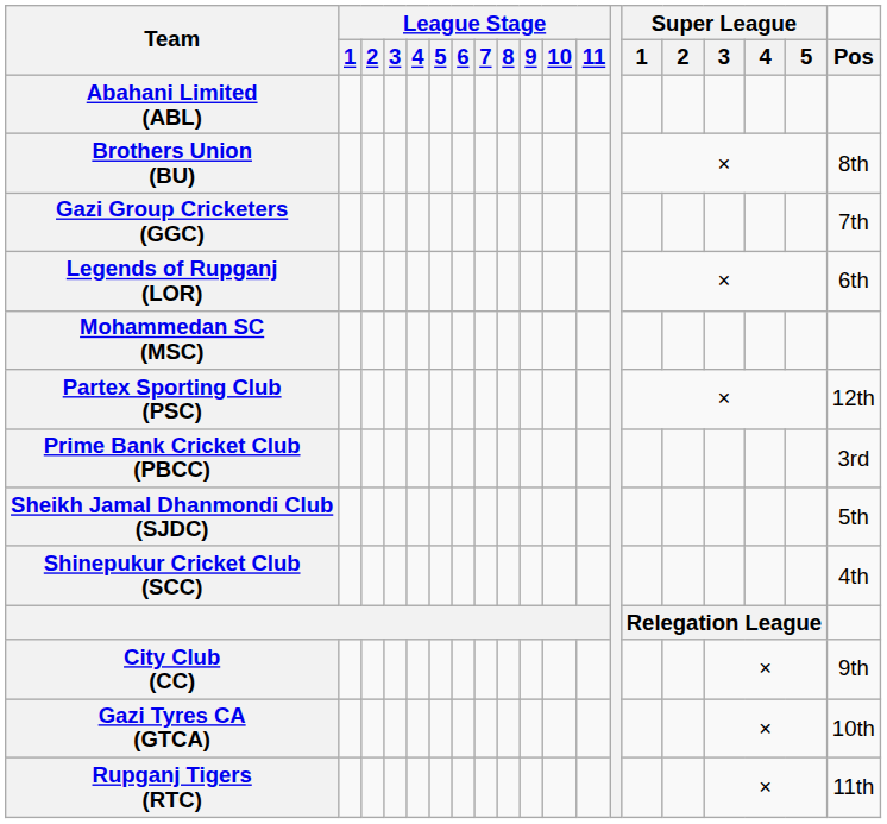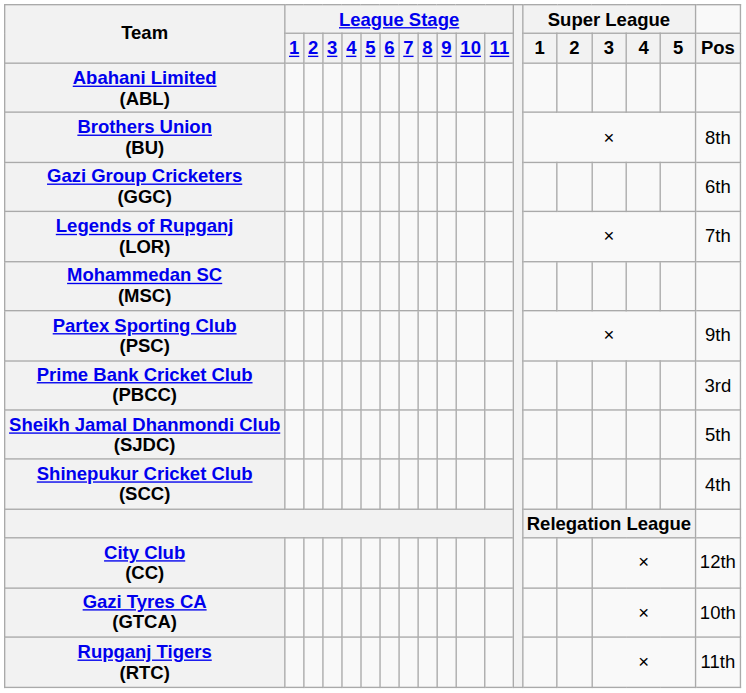Gazi Group Cricketers (GGC) | Pos: 7th -> 6th
Legends of Rupganj (LOR) | Pos: 6th -> 7th
Partex Sporting Club (PSC) | Pos: 12th -> 9th
City Club (CC) | Pos: 9th -> 12th
